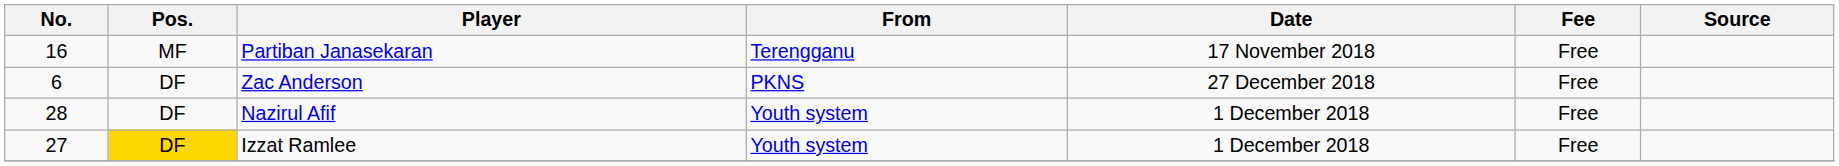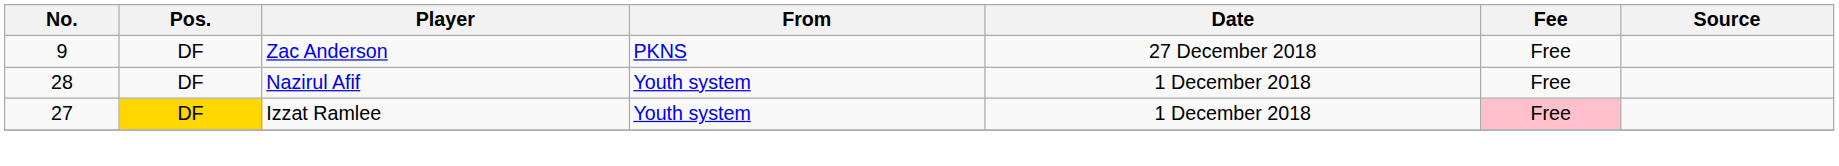- row: 16 | MF | Partiban Janasekaran | Terengganu | 17 November 2018 | Free
Zac Anderson | No.: 6 -> 9
Izzat Ramlee | Fee: no background -> pink background
